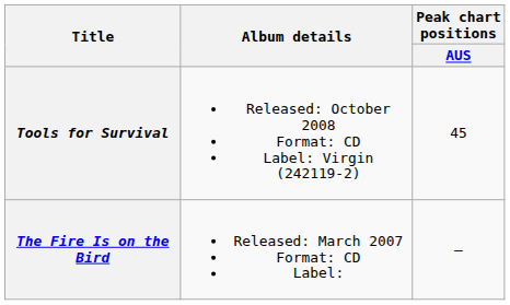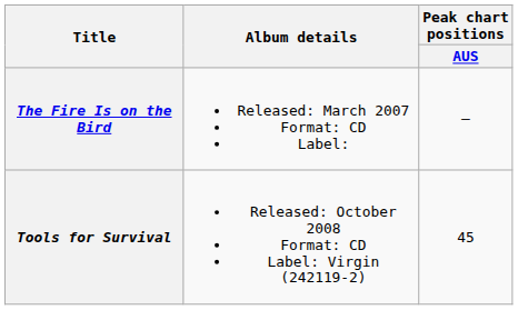rows swapped: The Fire Is on the Bird <-> Tools for Survival
